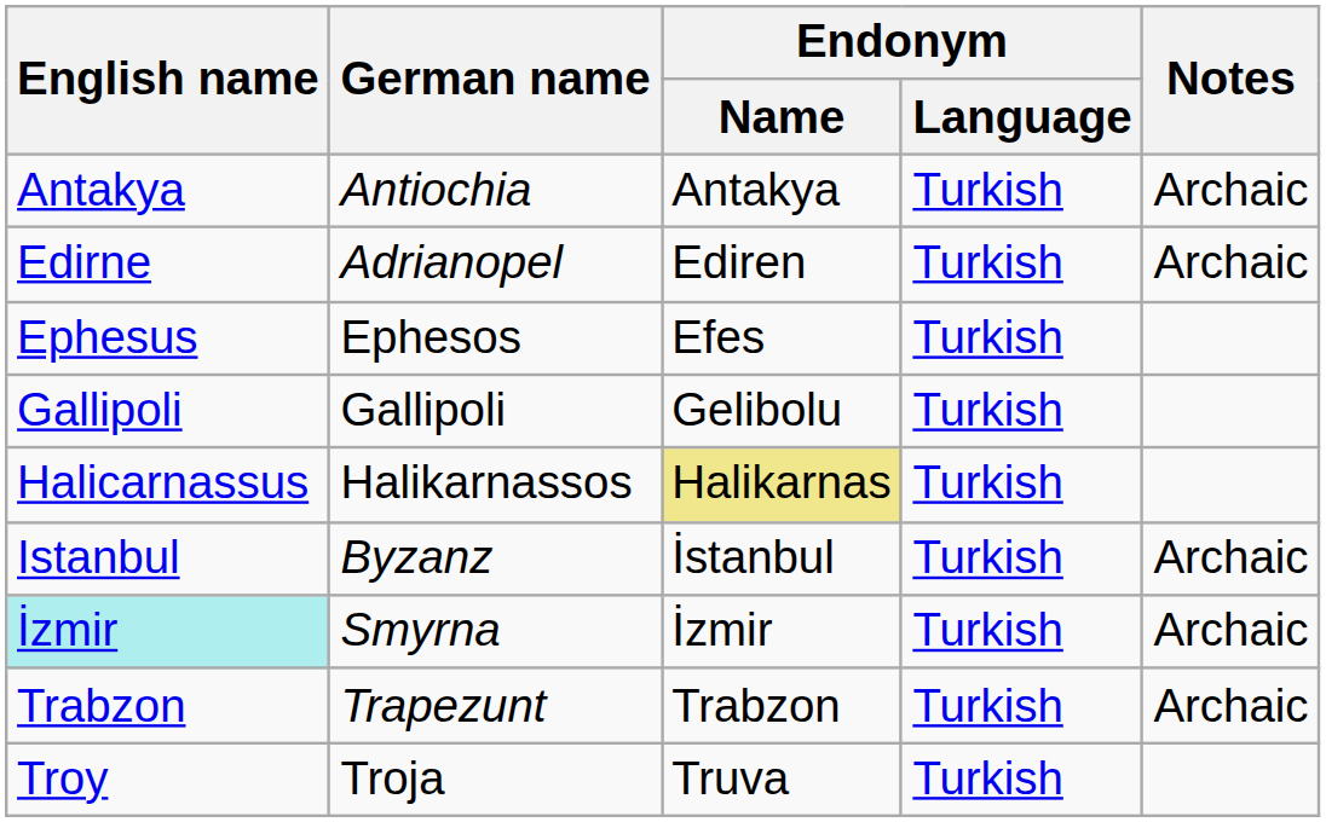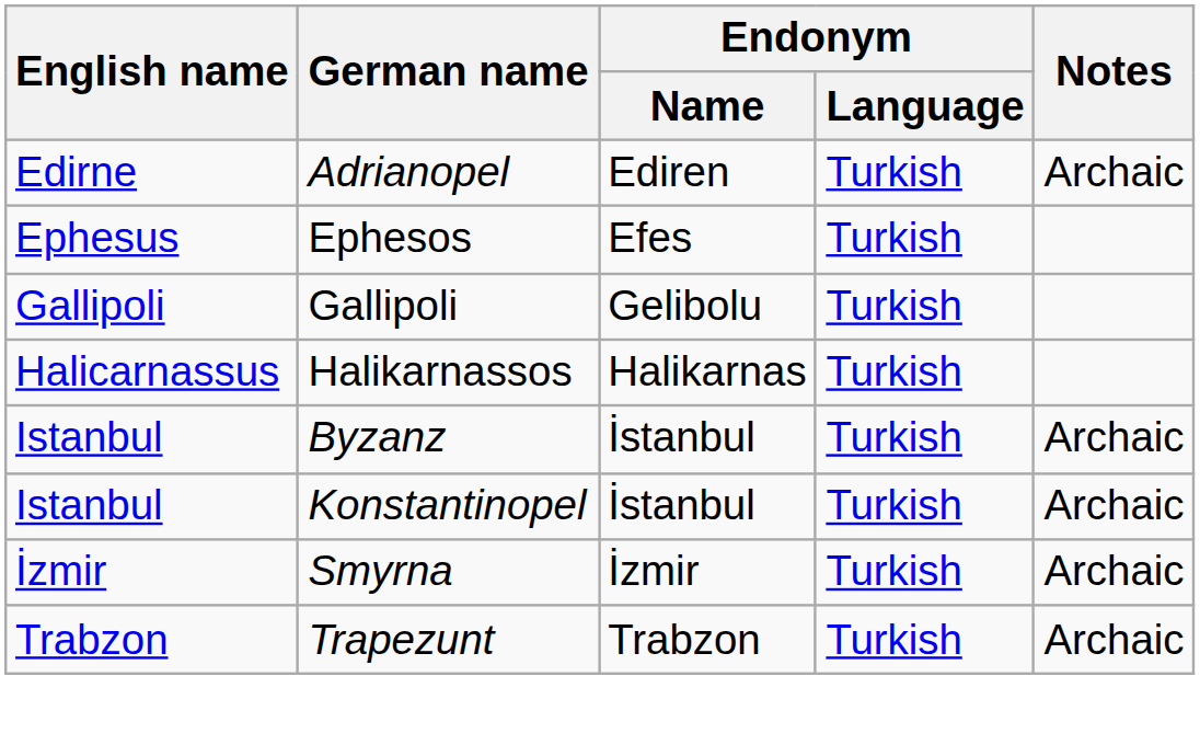- row: Antakya | Antiochia | Antakya | Turkish | Archaic
Halikarnassos | Endonym / Name: khaki background -> no background
+ row: Istanbul | Konstantinopel | İstanbul | Turkish | Archaic
Smyrna | English name: paleturquoise background -> no background
- row: Troy | Troja | Truva | Turkish
